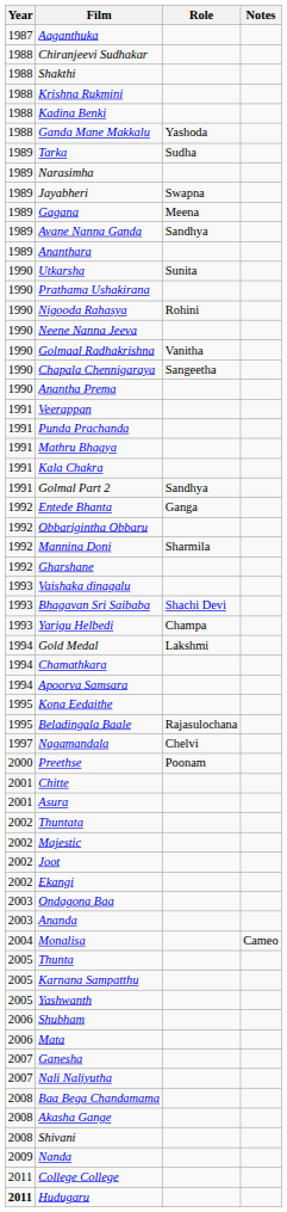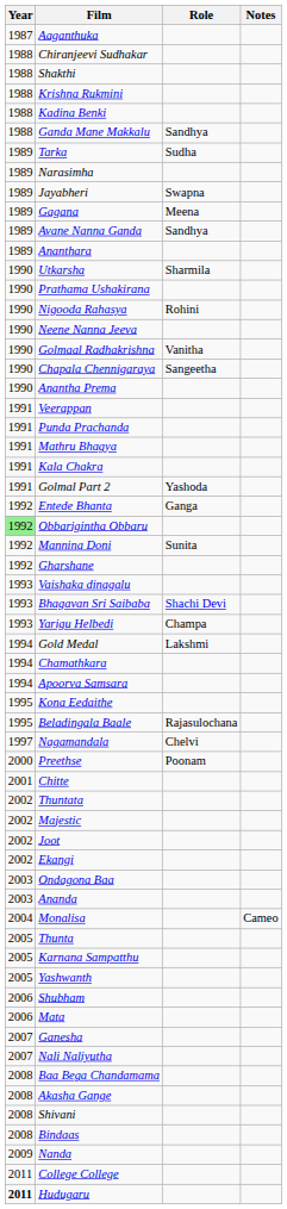Ganda Mane Makkalu | Role: Yashoda -> Sandhya
Utkarsha | Role: Sunita -> Sharmila
Golmal Part 2 | Role: Sandhya -> Yashoda
Obbarigintha Obbaru | Year: no background -> lightgreen background
Mannina Doni | Role: Sharmila -> Sunita
- row: 2001 | Asura
+ row: 2008 | Bindaas
